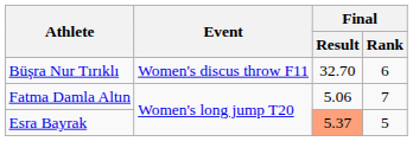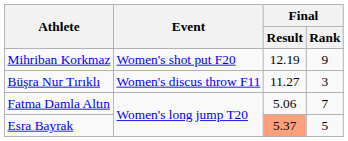+ row: Mihriban Korkmaz | Women's shot put F20 | 12.19 | 9
Büşra Nur Tırıklı | Final / Result: 32.70 -> 11.27
Büşra Nur Tırıklı | Final / Rank: 6 -> 3
